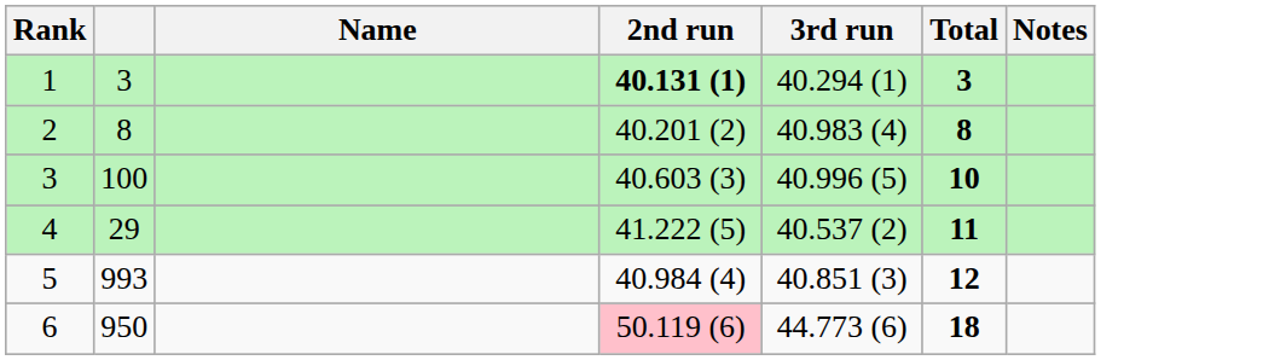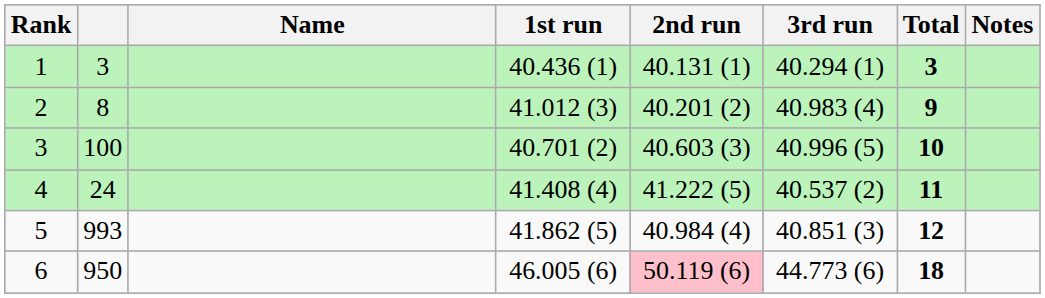+ column: 1st run | 40.436 (1) | 41.012 (3) | 40.701 (2) | 41.408 (4) | 41.862 (5) | 46.005 (6)
1 | 2nd run: bold -> normal
2 | Total: 8 -> 9
4 | column 2: 29 -> 24
